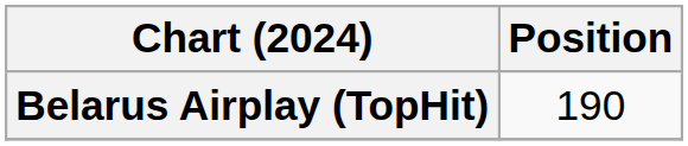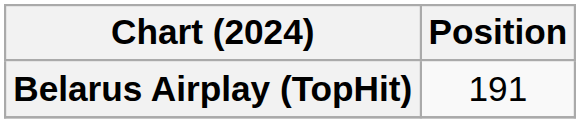Belarus Airplay (TopHit) | Position: 190 -> 191
